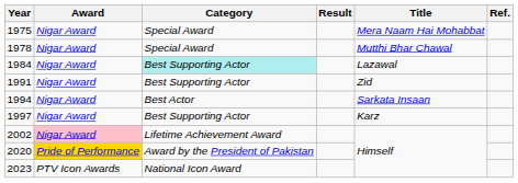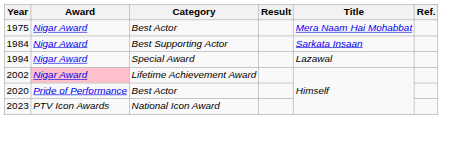1975 | Category: Special Award -> Best Actor
- row: 1978 | Nigar Award | Special Award | Mutthi Bhar Chawal
1984 | Category: paleturquoise background -> no background
1984 | Title: Lazawal -> Sarkata Insaan
- row: 1991 | Nigar Award | Best Supporting Actor | Zid
1994 | Category: Best Actor -> Special Award
1994 | Title: Sarkata Insaan -> Lazawal
- row: 1997 | Nigar Award | Best Supporting Actor | Karz
2020 | Award: gold background -> no background
2020 | Category: Award by the President of Pakistan -> Best Actor
